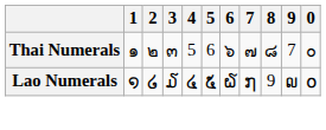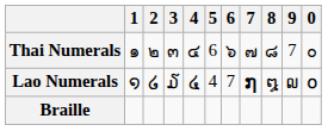Thai Numerals | 4: 5 -> ๔
Lao Numerals | 5: ໕ -> 4
Lao Numerals | 6: ໖ -> 7
Lao Numerals | 7: normal -> bold
Lao Numerals | 8: 9 -> ໘
+ row: Braille
